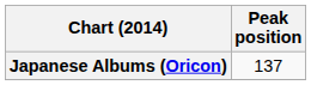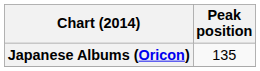Japanese Albums (Oricon) | Peak position: 137 -> 135
